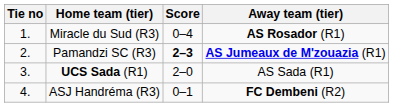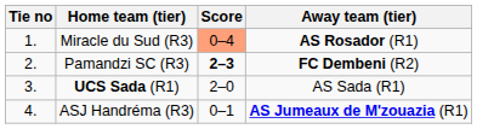Miracle du Sud (R3) | Score: no background -> lightsalmon background
Pamandzi SC (R3) | Away team (tier): AS Jumeaux de M'zouazia (R1) -> FC Dembeni (R2)
ASJ Handréma (R3) | Away team (tier): FC Dembeni (R2) -> AS Jumeaux de M'zouazia (R1)
